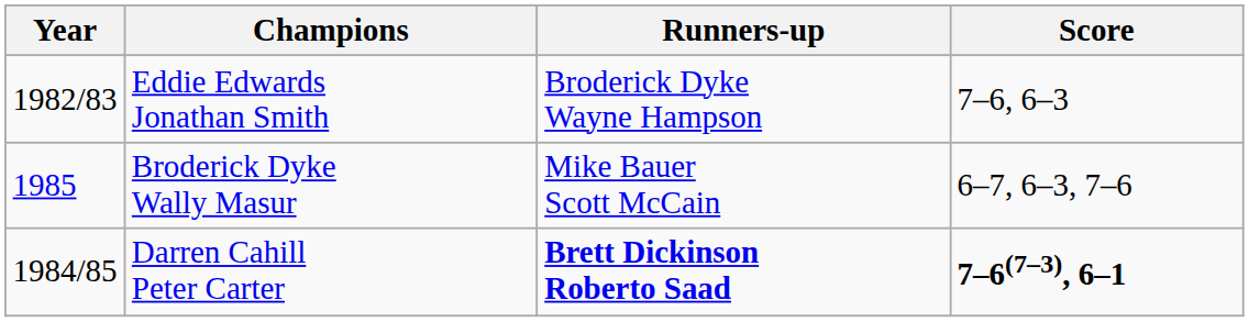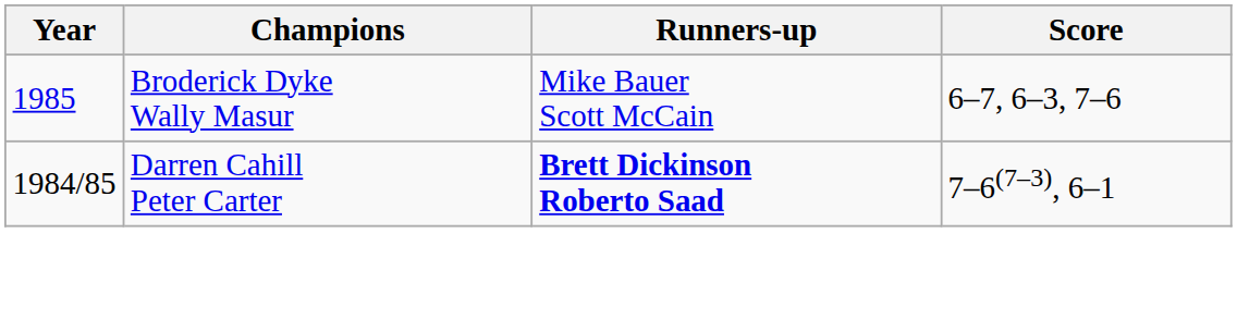- row: 1982/83 | Eddie Edwards Jonathan Smith | Broderick Dyke Wayne Hampson | 7–6, 6–3
Darren Cahill Peter Carter | Score: bold -> normal
